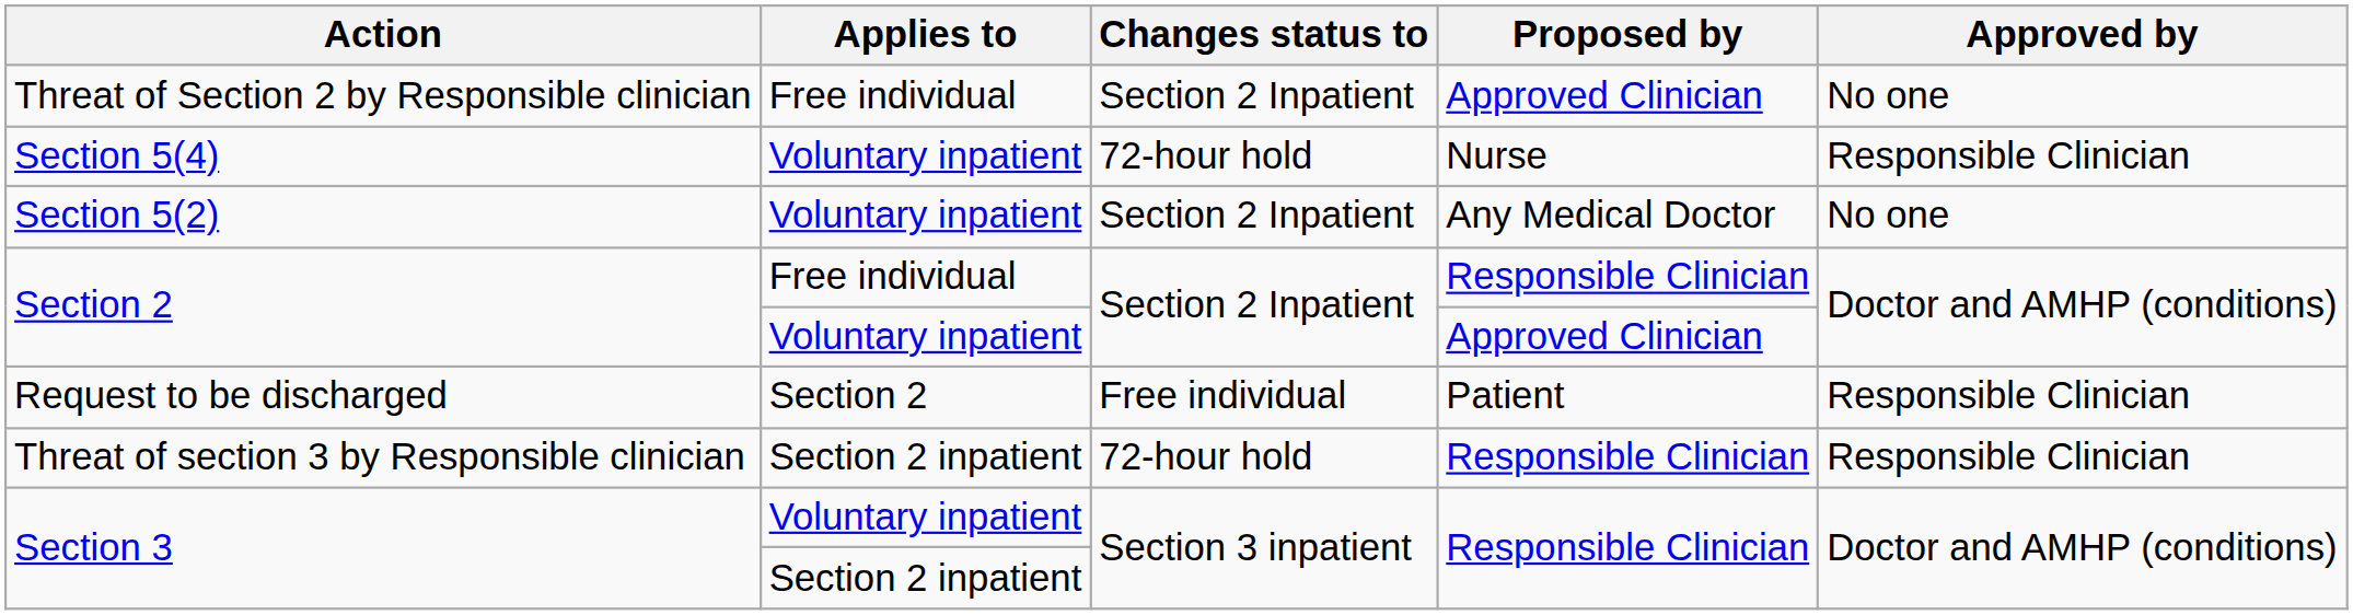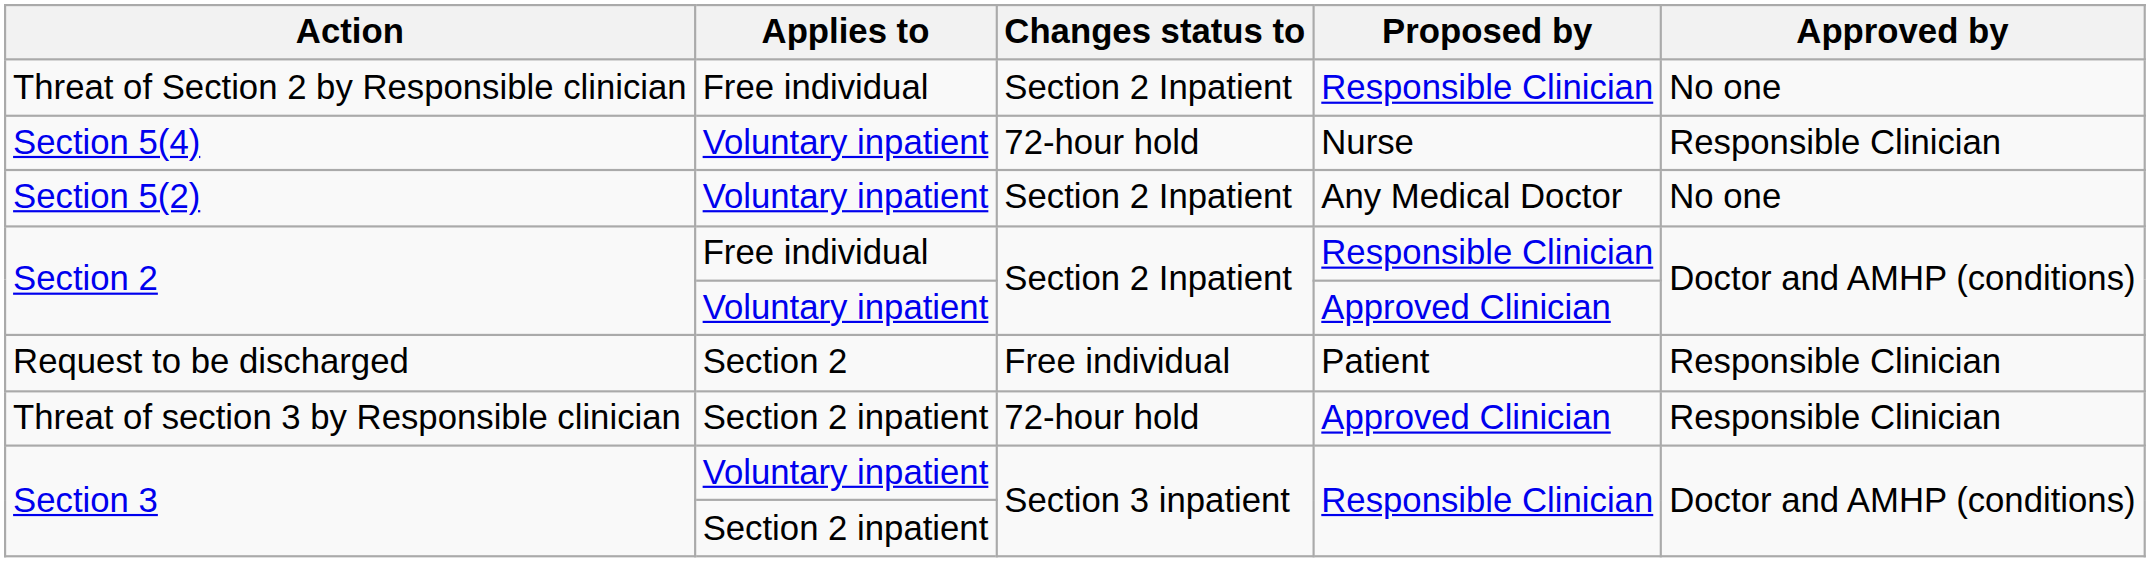Threat of Section 2 by Responsible clinician | Proposed by: Approved Clinician -> Responsible Clinician
Threat of section 3 by Responsible clinician | Proposed by: Responsible Clinician -> Approved Clinician
